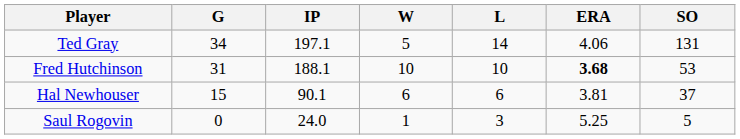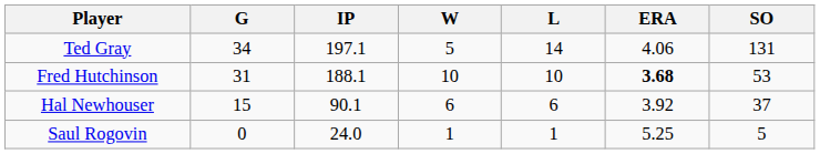Hal Newhouser | ERA: 3.81 -> 3.92
Saul Rogovin | L: 3 -> 1
